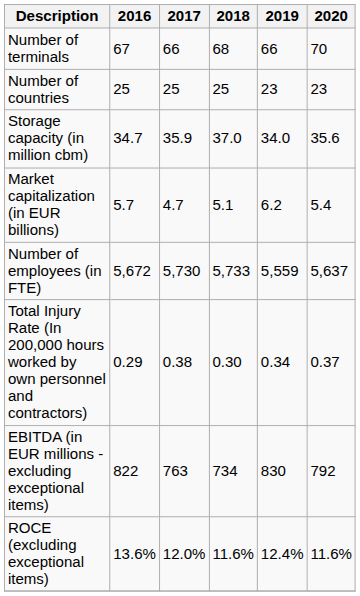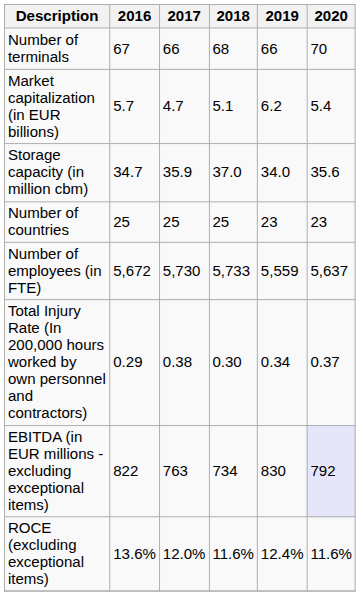rows swapped: Number of countries <-> Market capitalization (in EUR billions)
EBITDA (in EUR millions - excluding exceptional items) | 2020: no background -> lavender background
